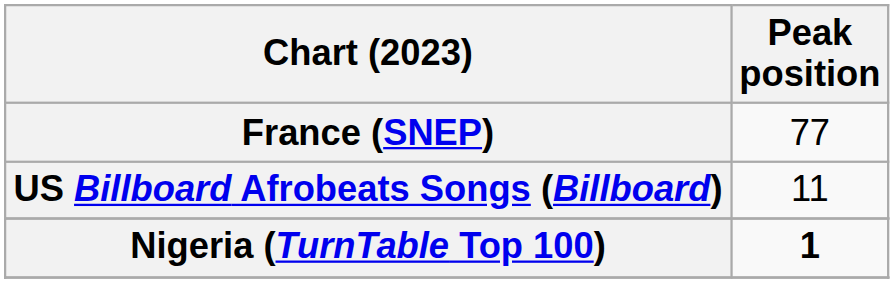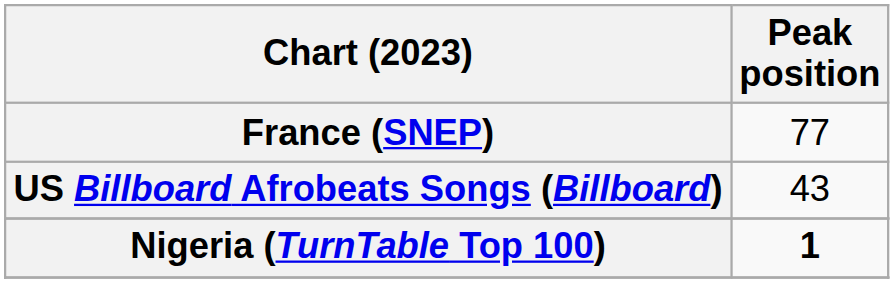US Billboard Afrobeats Songs (Billboard) | Peak position: 11 -> 43
